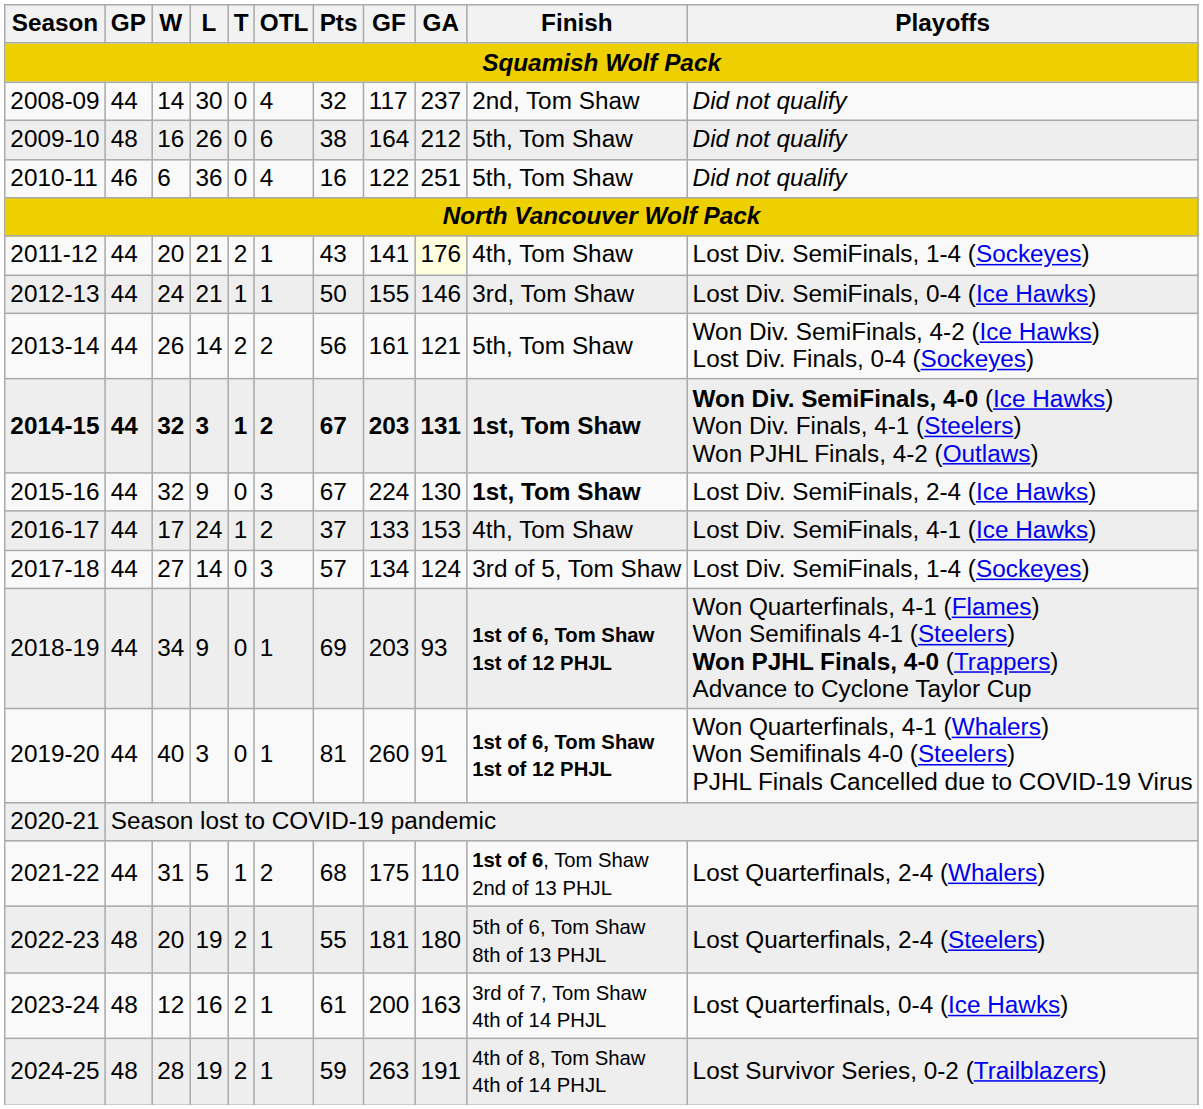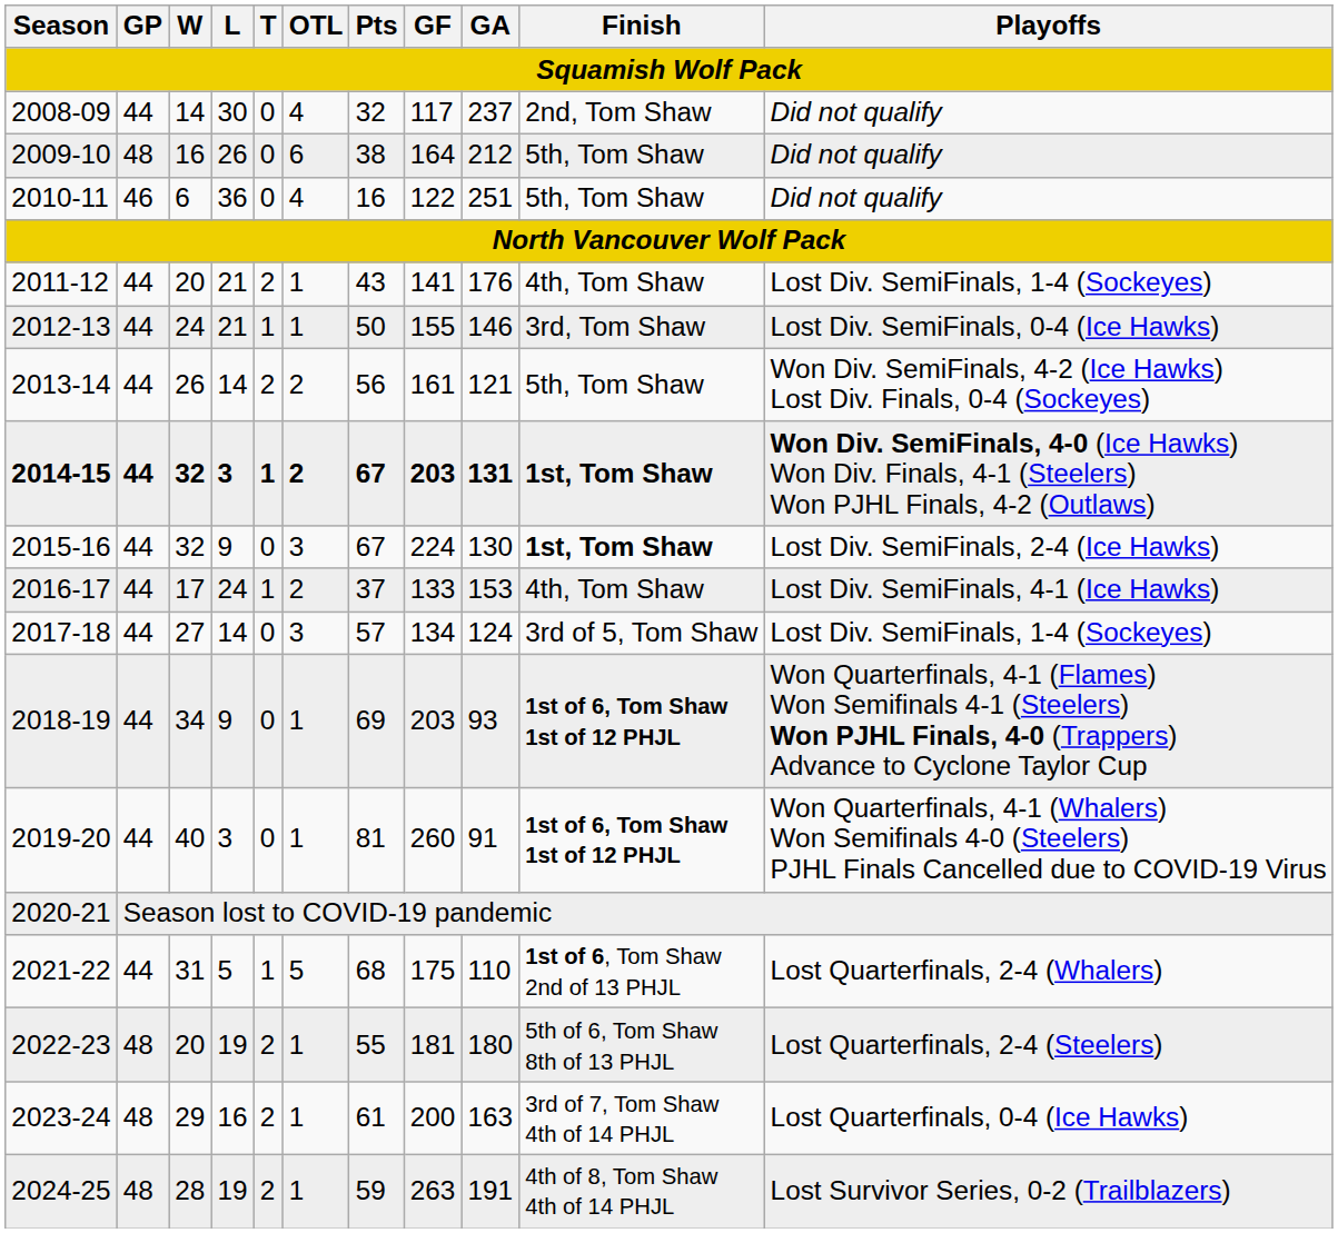2011-12 | GA: lightyellow background -> no background
2021-22 | OTL: 2 -> 5
2023-24 | W: 12 -> 29
